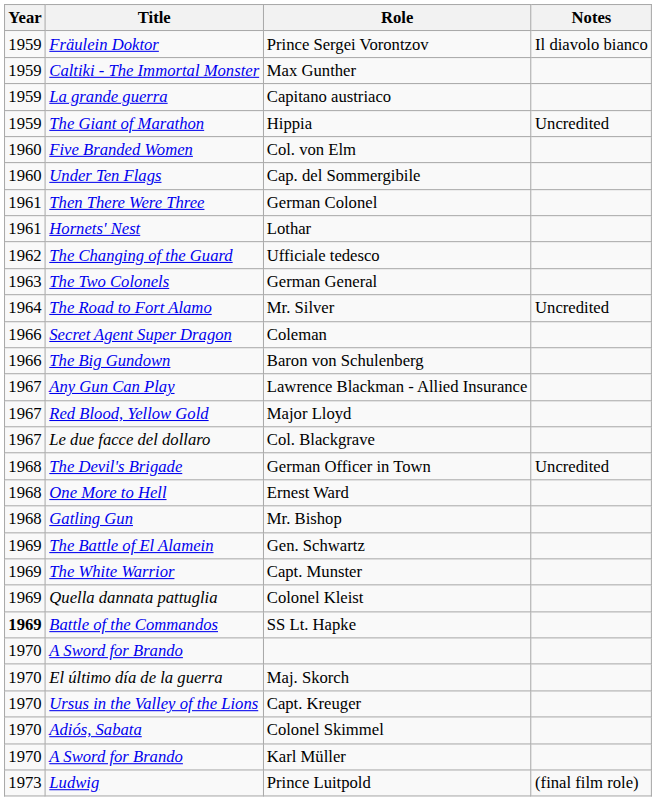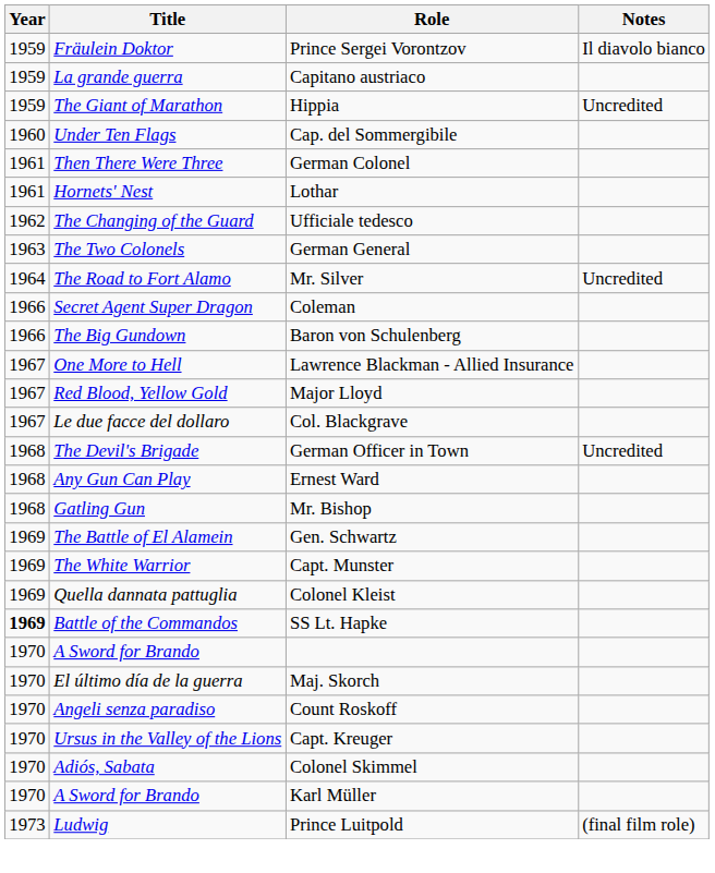- row: 1959 | Caltiki - The Immortal Monster | Max Gunther
- row: 1960 | Five Branded Women | Col. von Elm
Lawrence Blackman - Allied Insurance | Title: Any Gun Can Play -> One More to Hell
Ernest Ward | Title: One More to Hell -> Any Gun Can Play
+ row: 1970 | Angeli senza paradiso | Count Roskoff
